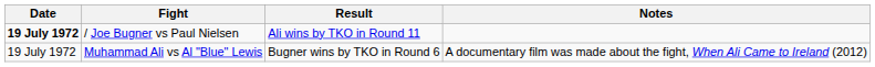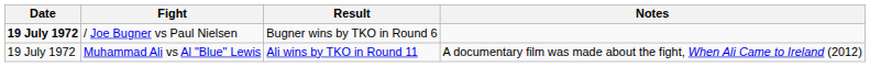/ Joe Bugner vs Paul Nielsen | Result: Ali wins by TKO in Round 11 -> Bugner wins by TKO in Round 6
Muhammad Ali vs Al "Blue" Lewis | Result: Bugner wins by TKO in Round 6 -> Ali wins by TKO in Round 11
